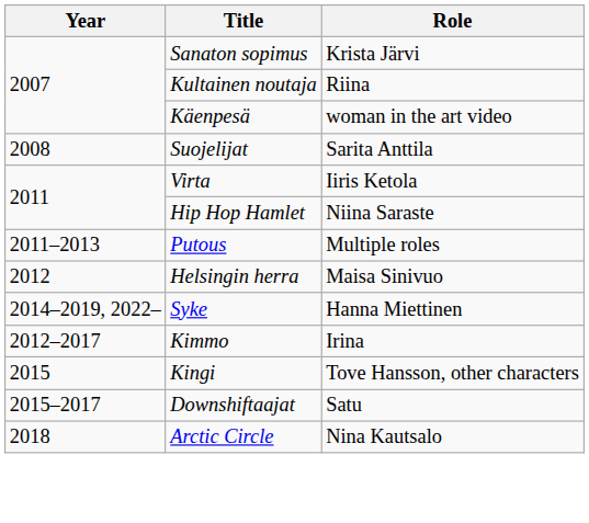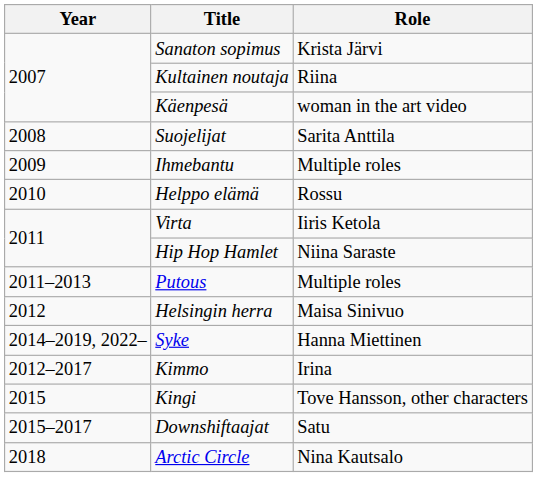+ row: 2009 | Ihmebantu | Multiple roles
+ row: 2010 | Helppo elämä | Rossu
